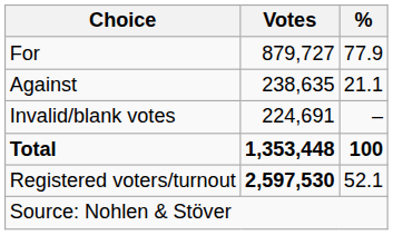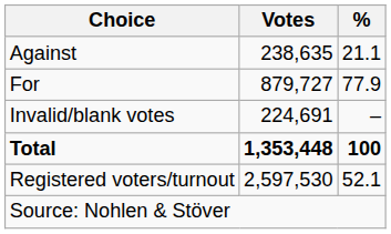rows swapped: For <-> Against
Registered voters/turnout | Votes: bold -> normal
